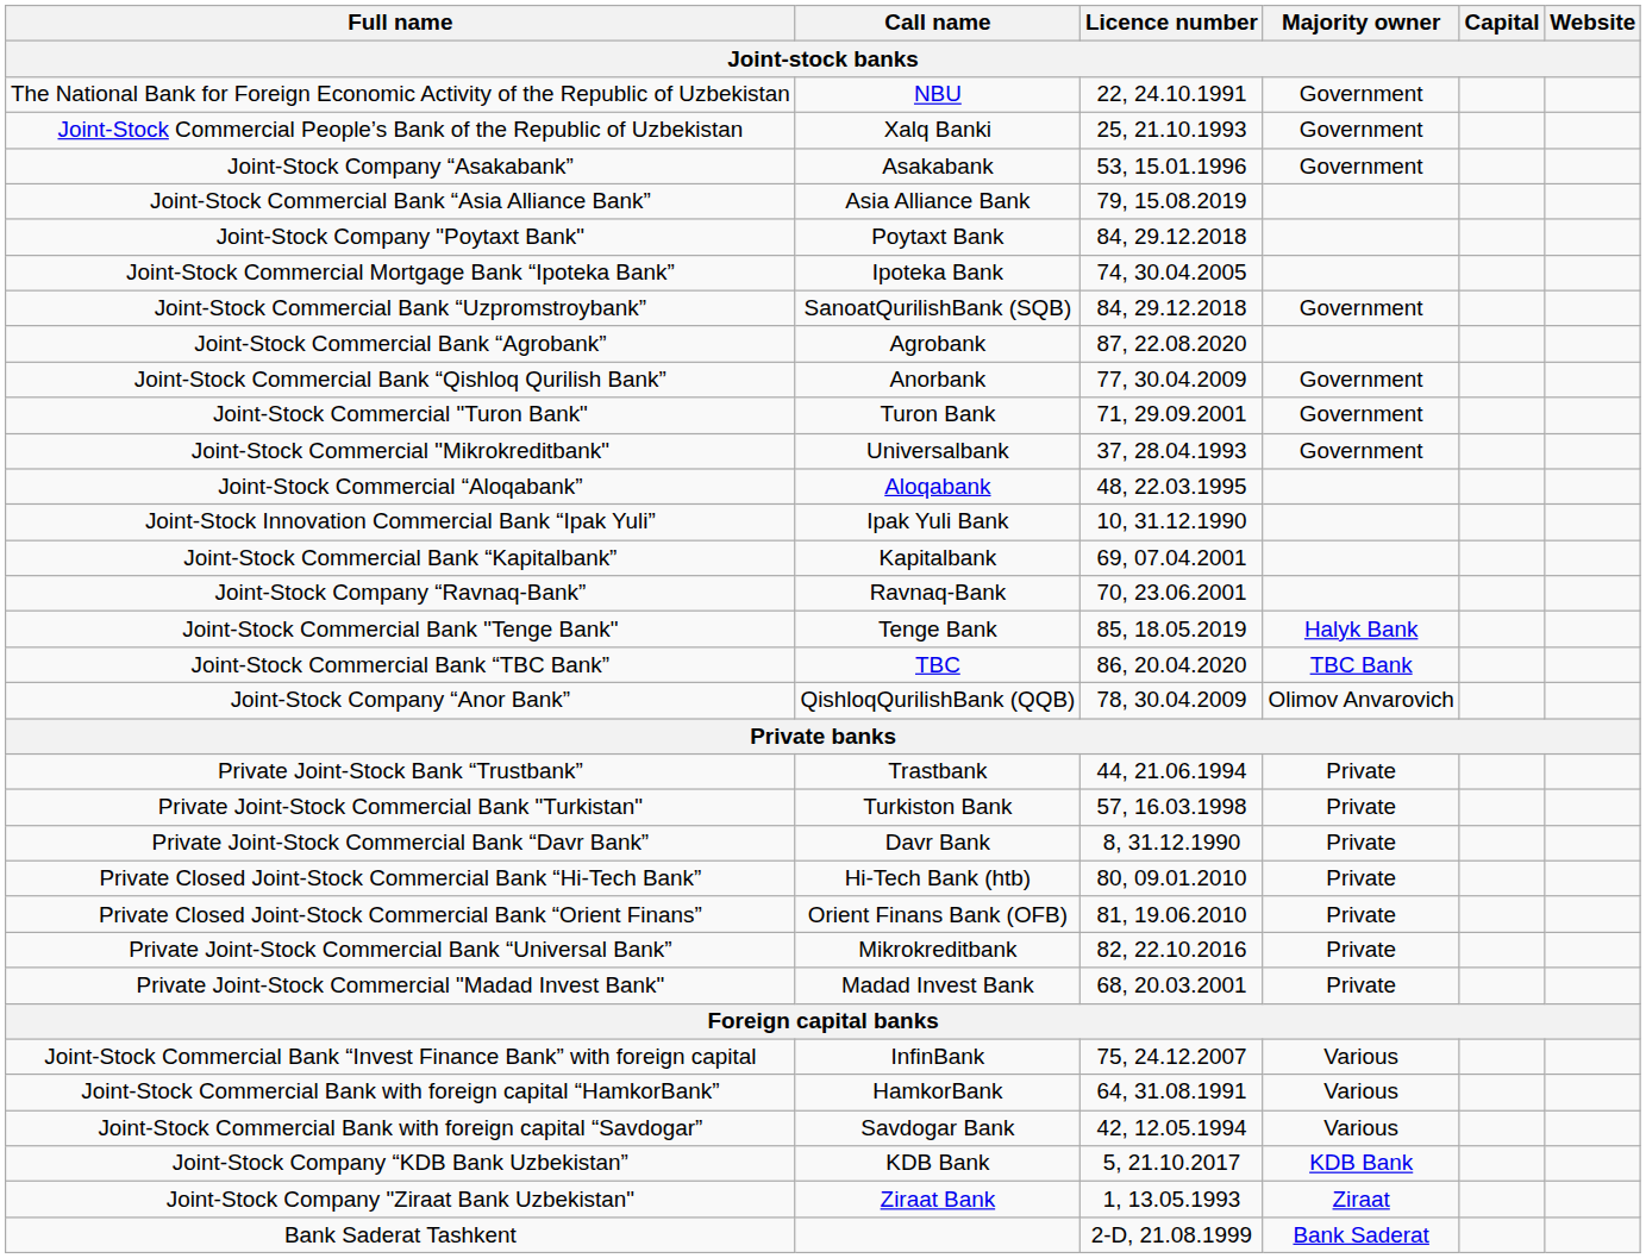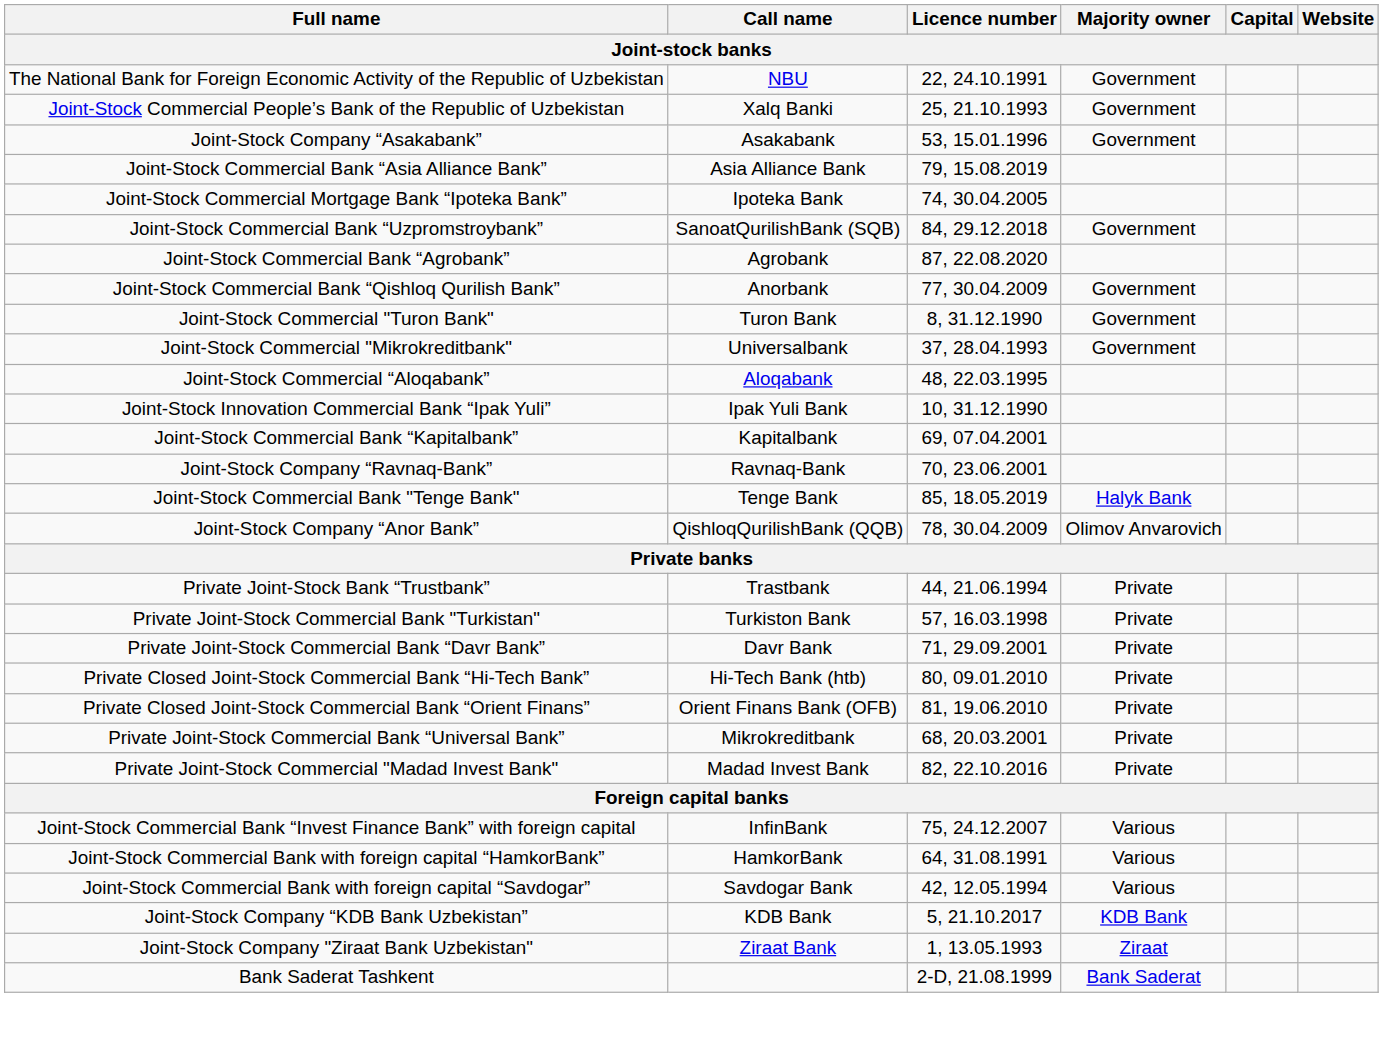- row: Joint-Stock Company "Poytaxt Bank" | Poytaxt Bank | 84, 29.12.2018
Joint-Stock Commercial "Turon Bank" | Licence number: 71, 29.09.2001 -> 8, 31.12.1990
- row: Joint-Stock Commercial Bank “TBC Bank” | TBC | 86, 20.04.2020 | TBC Bank
Private Joint-Stock Commercial Bank “Davr Bank” | Licence number: 8, 31.12.1990 -> 71, 29.09.2001
Private Joint-Stock Commercial Bank “Universal Bank” | Licence number: 82, 22.10.2016 -> 68, 20.03.2001
Private Joint-Stock Commercial "Madad Invest Bank" | Licence number: 68, 20.03.2001 -> 82, 22.10.2016
